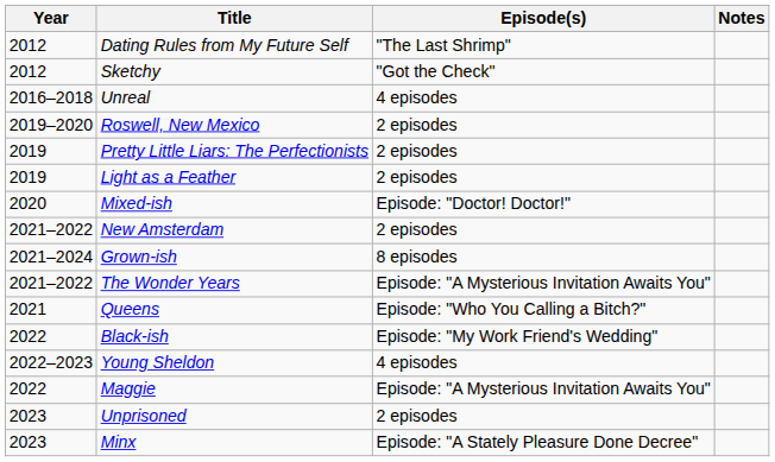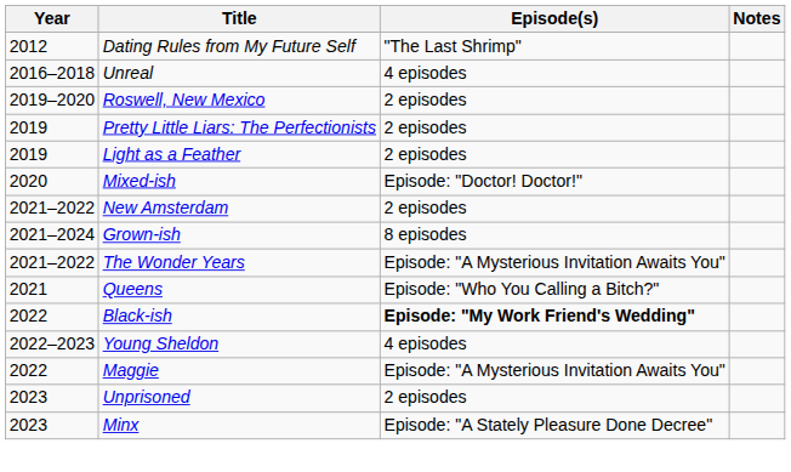- row: 2012 | Sketchy | "Got the Check"
Black-ish | Episode(s): normal -> bold
